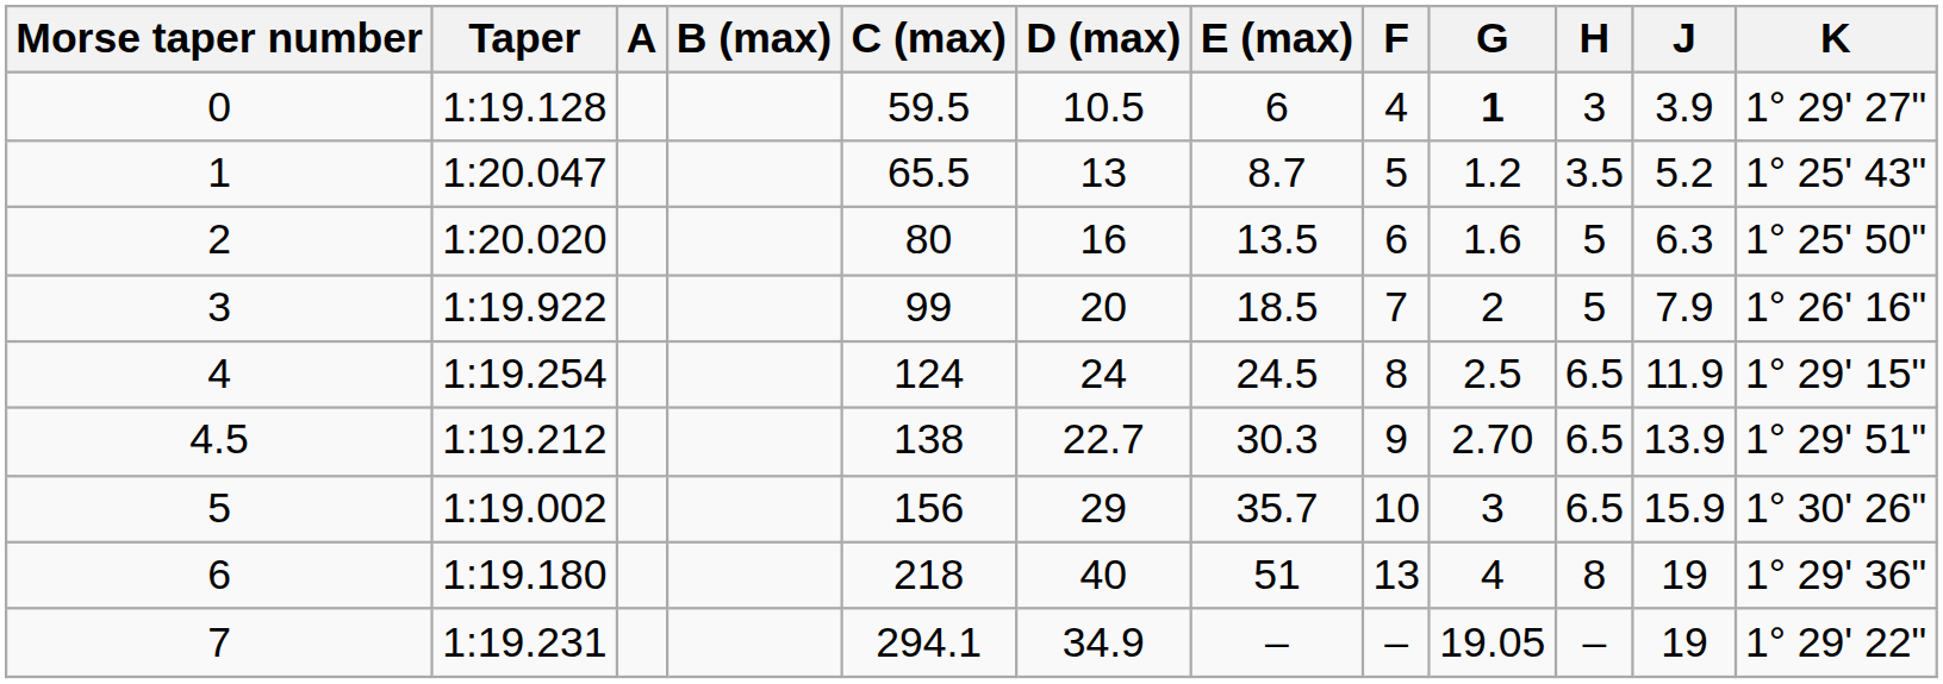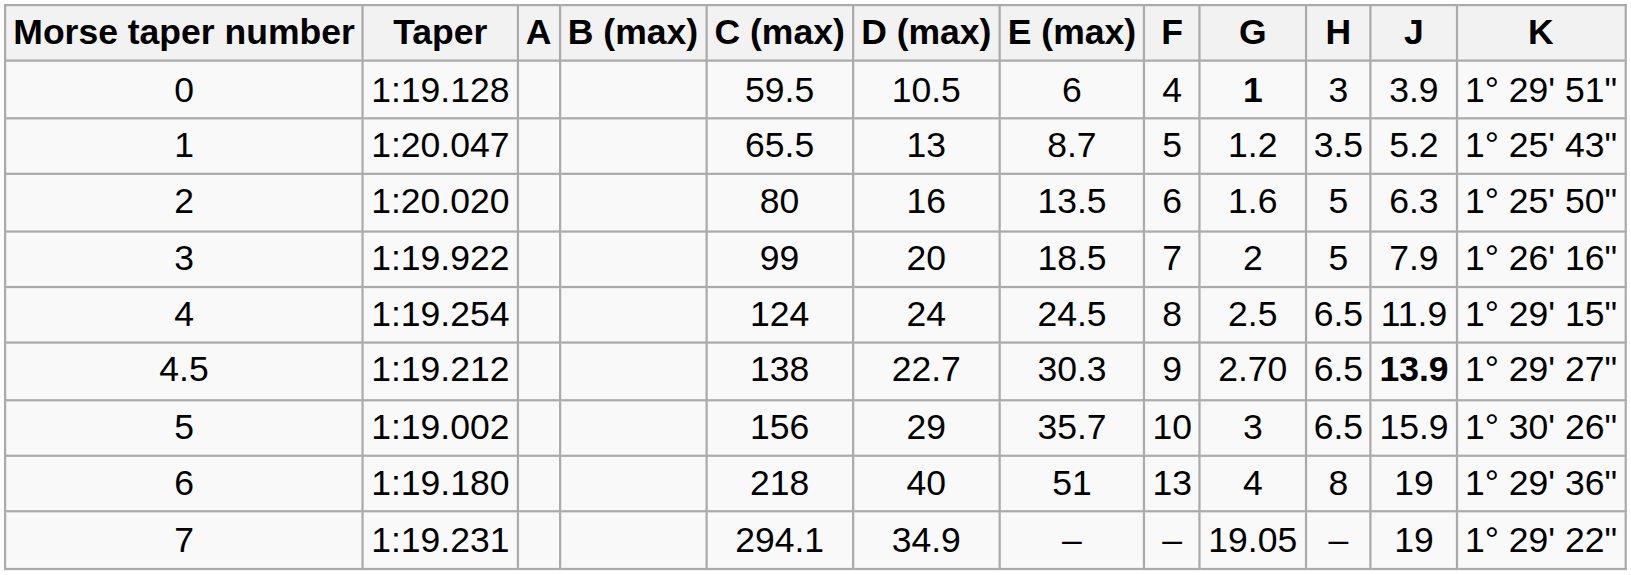0 | K: 1° 29' 27" -> 1° 29' 51"
4.5 | J: normal -> bold
4.5 | K: 1° 29' 51" -> 1° 29' 27"
